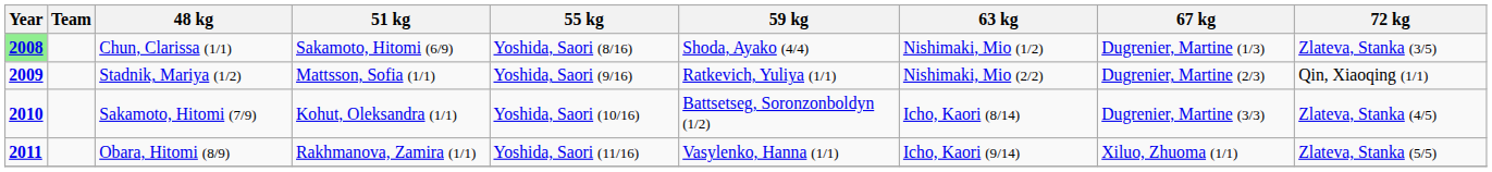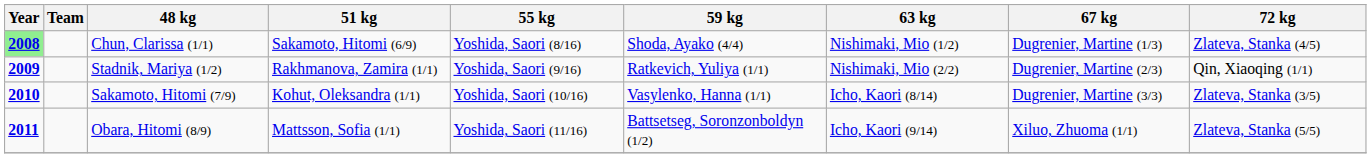Chun, Clarissa (1/1) | 72 kg: Zlateva, Stanka (3/5) -> Zlateva, Stanka (4/5)
Stadnik, Mariya (1/2) | 51 kg: Mattsson, Sofia (1/1) -> Rakhmanova, Zamira (1/1)
Sakamoto, Hitomi (7/9) | 59 kg: Battsetseg, Soronzonboldyn (1/2) -> Vasylenko, Hanna (1/1)
Sakamoto, Hitomi (7/9) | 72 kg: Zlateva, Stanka (4/5) -> Zlateva, Stanka (3/5)
Obara, Hitomi (8/9) | 51 kg: Rakhmanova, Zamira (1/1) -> Mattsson, Sofia (1/1)
Obara, Hitomi (8/9) | 59 kg: Vasylenko, Hanna (1/1) -> Battsetseg, Soronzonboldyn (1/2)
